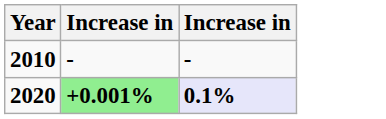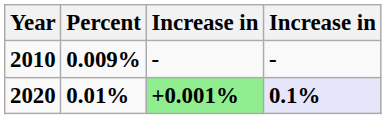+ column: Percent | 0.009% | 0.01%
